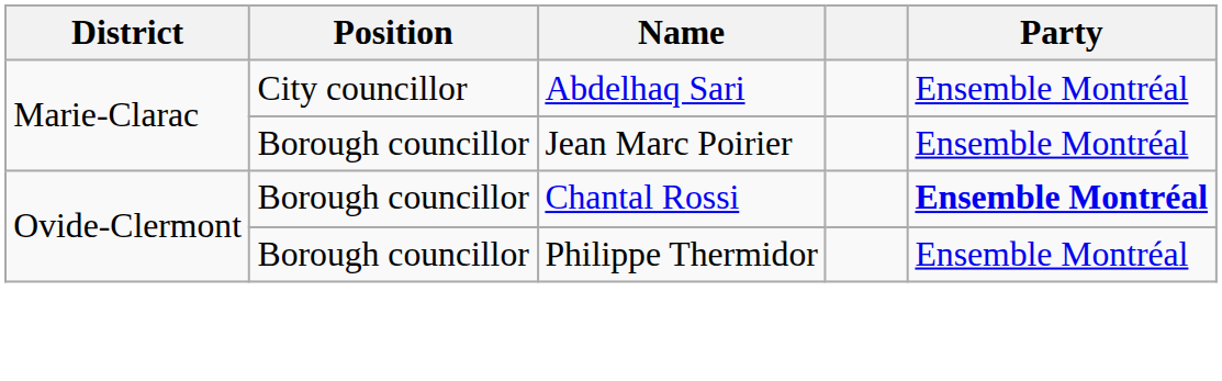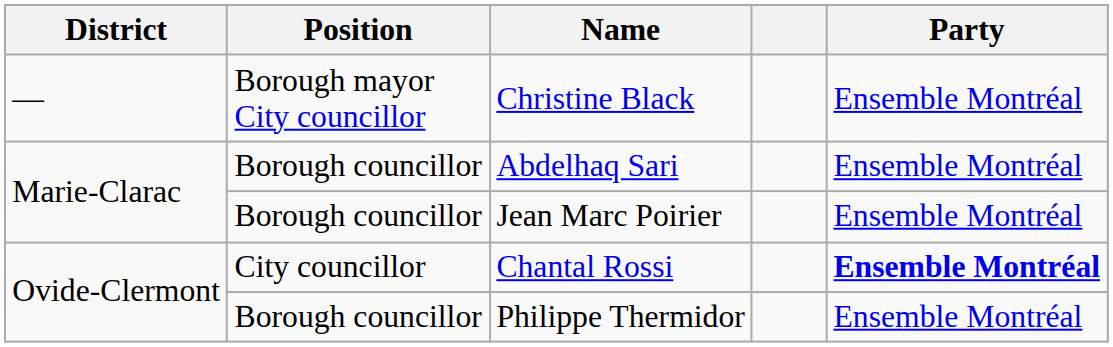+ row: — | Borough mayor City councillor | Christine Black | Ensemble Montréal
Abdelhaq Sari | Position: City councillor -> Borough councillor
Chantal Rossi | Position: Borough councillor -> City councillor
